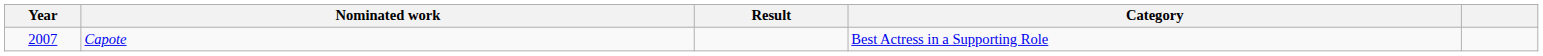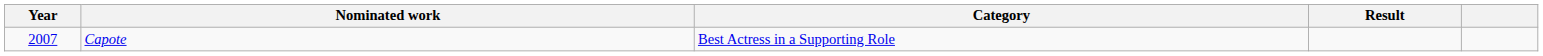columns swapped: Category <-> Result
